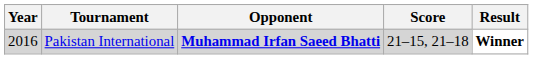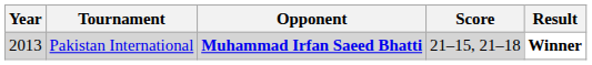Pakistan International | Year: 2016 -> 2013
